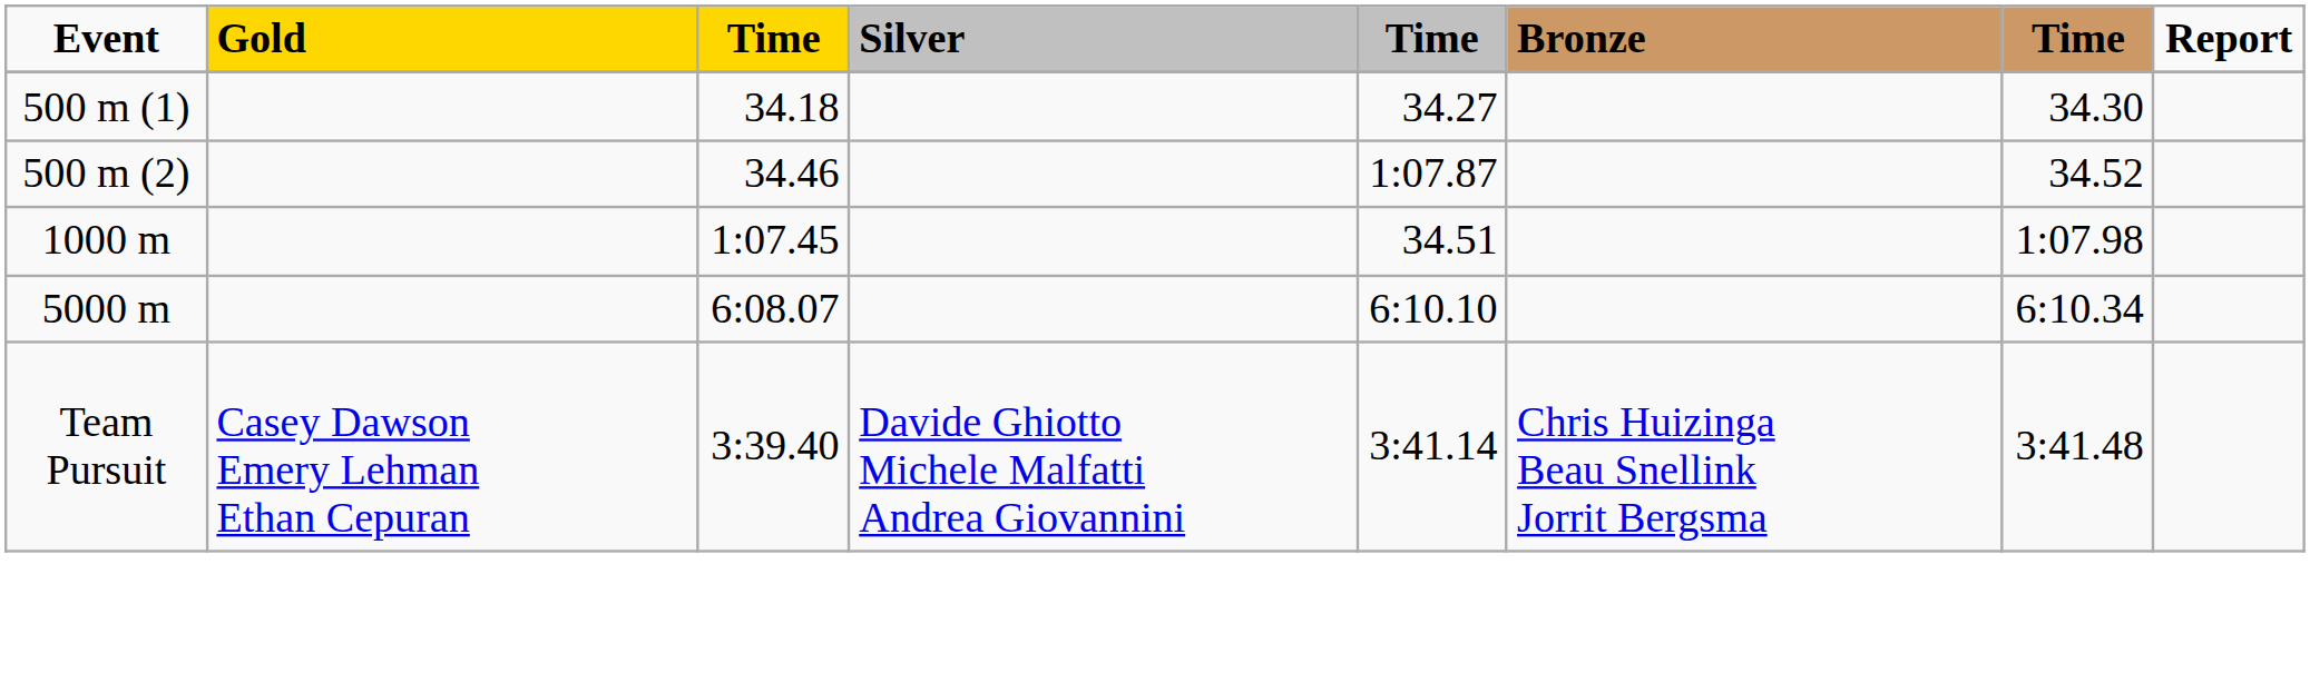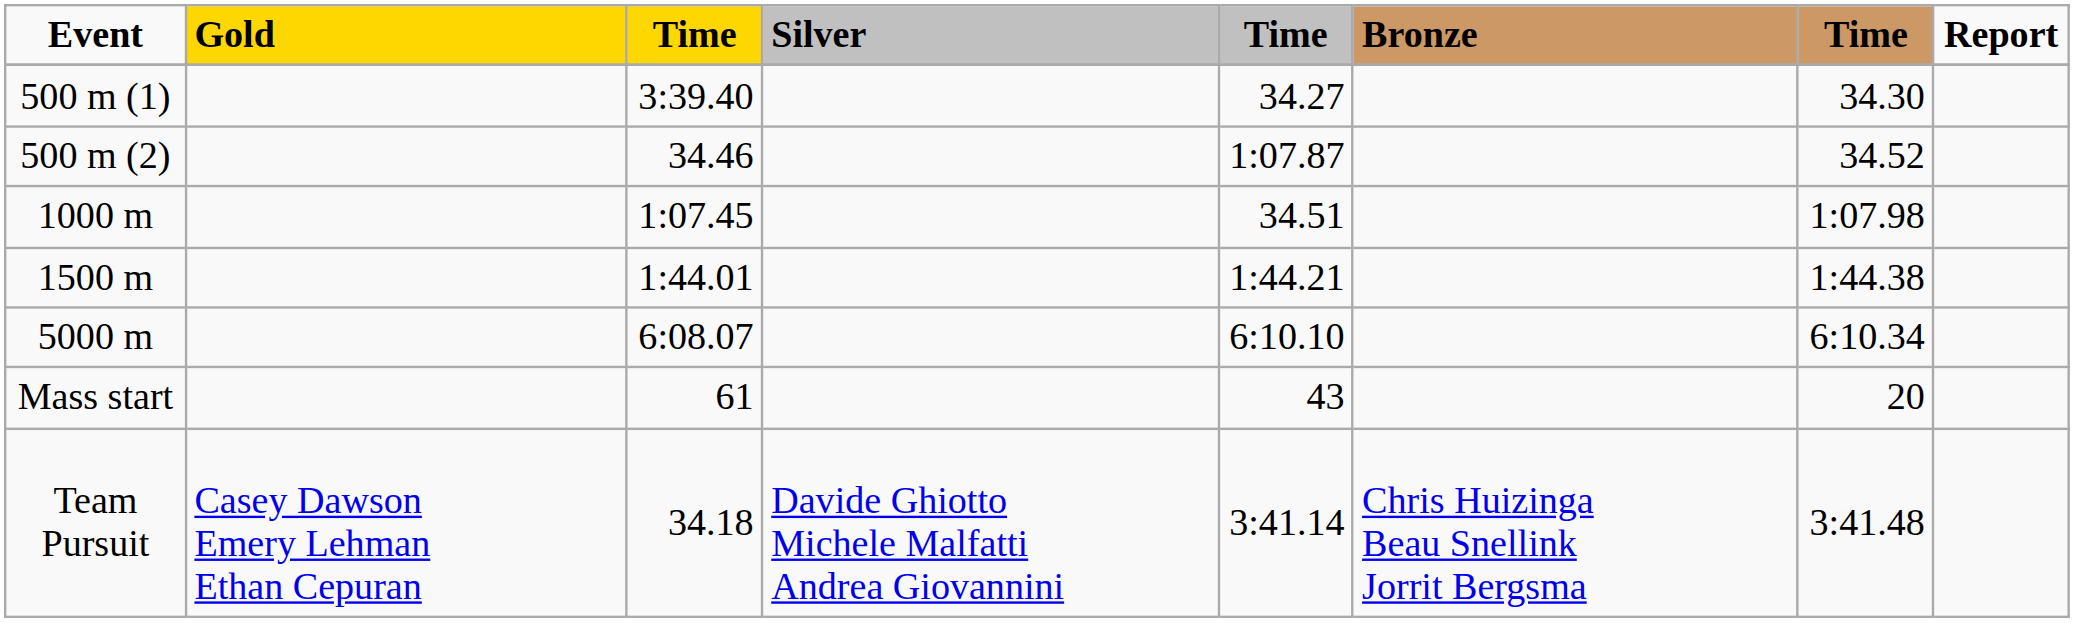500 m (1) | column 3: 34.18 -> 3:39.40
+ row: 1500 m | 1:44.01 | 1:44.21 | 1:44.38
+ row: Mass start | 61 | 43 | 20
Team Pursuit | column 3: 3:39.40 -> 34.18
